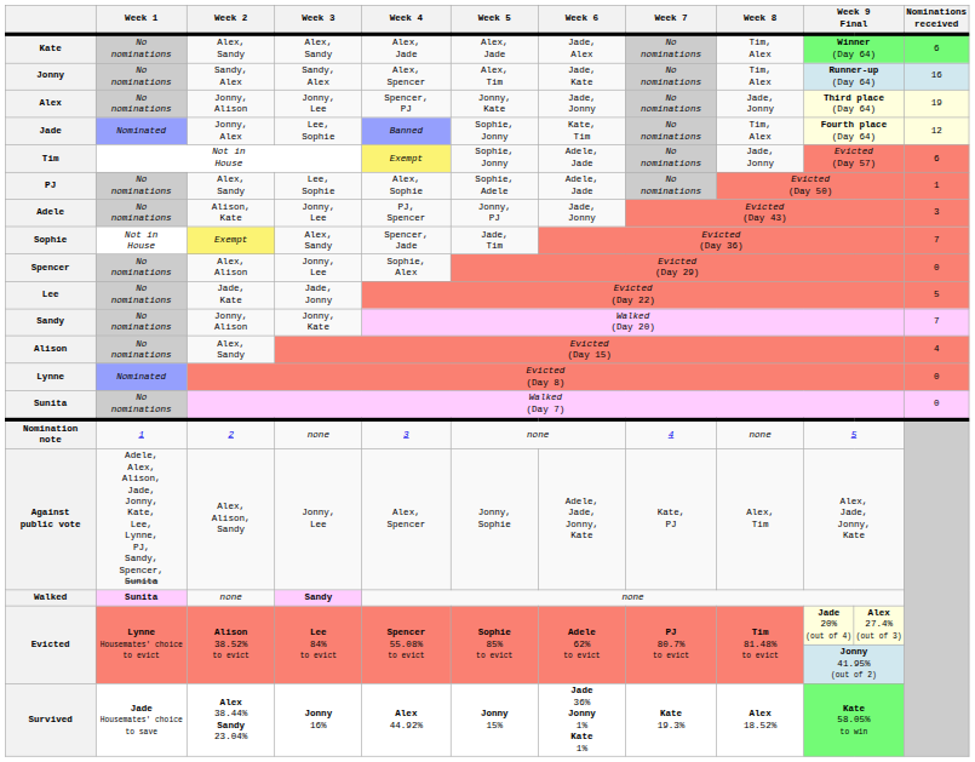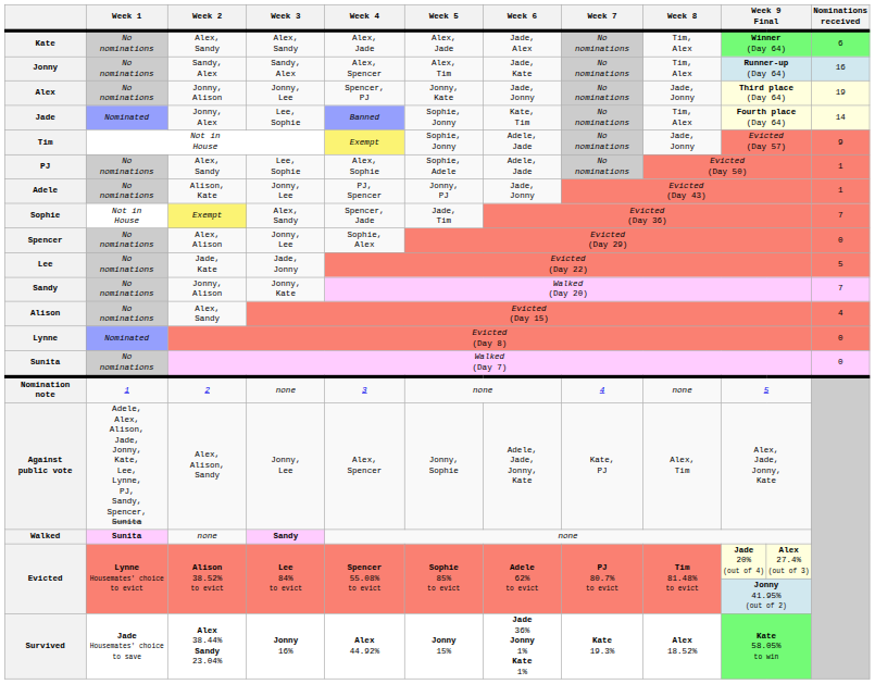Jade | Nominations received: 12 -> 14
Tim | Nominations received: 6 -> 9
Adele | Nominations received: 3 -> 1
